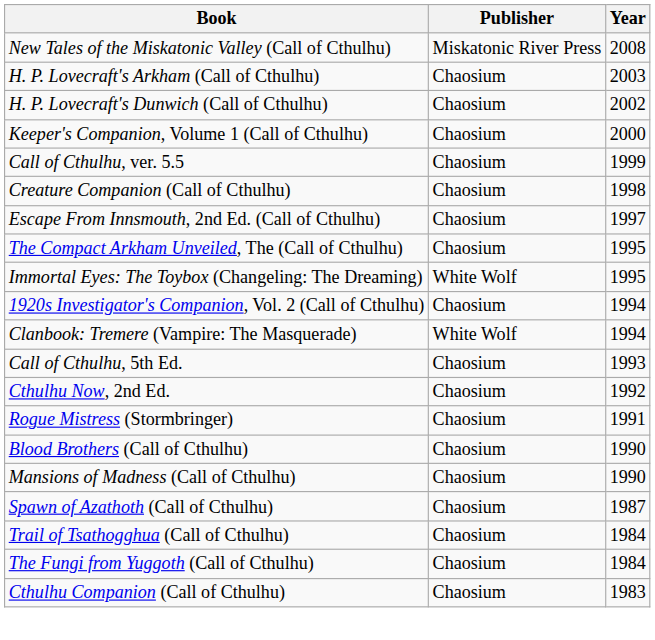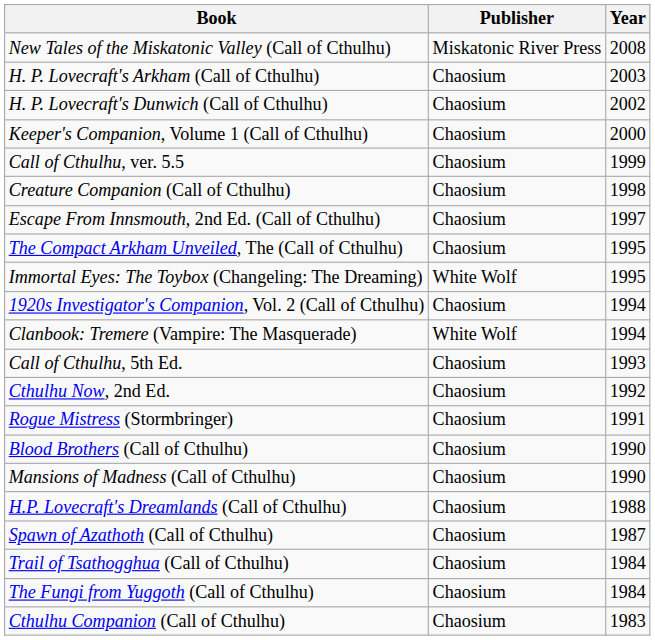+ row: H.P. Lovecraft's Dreamlands (Call of Cthulhu) | Chaosium | 1988
